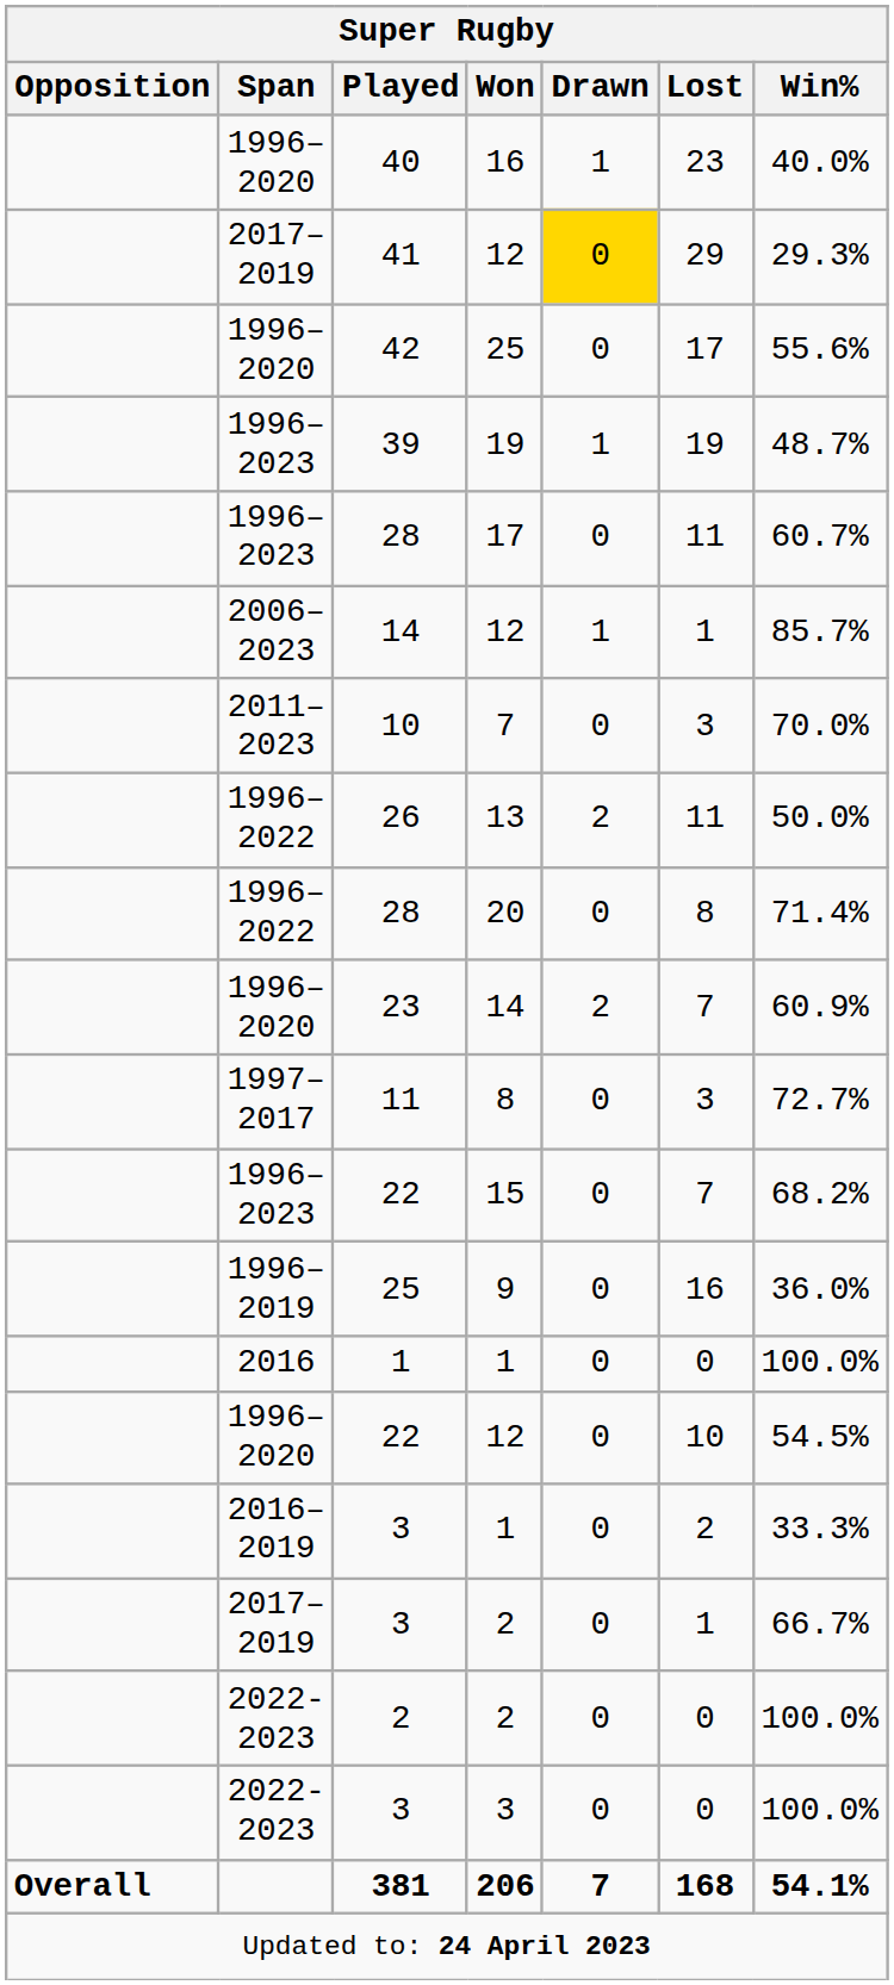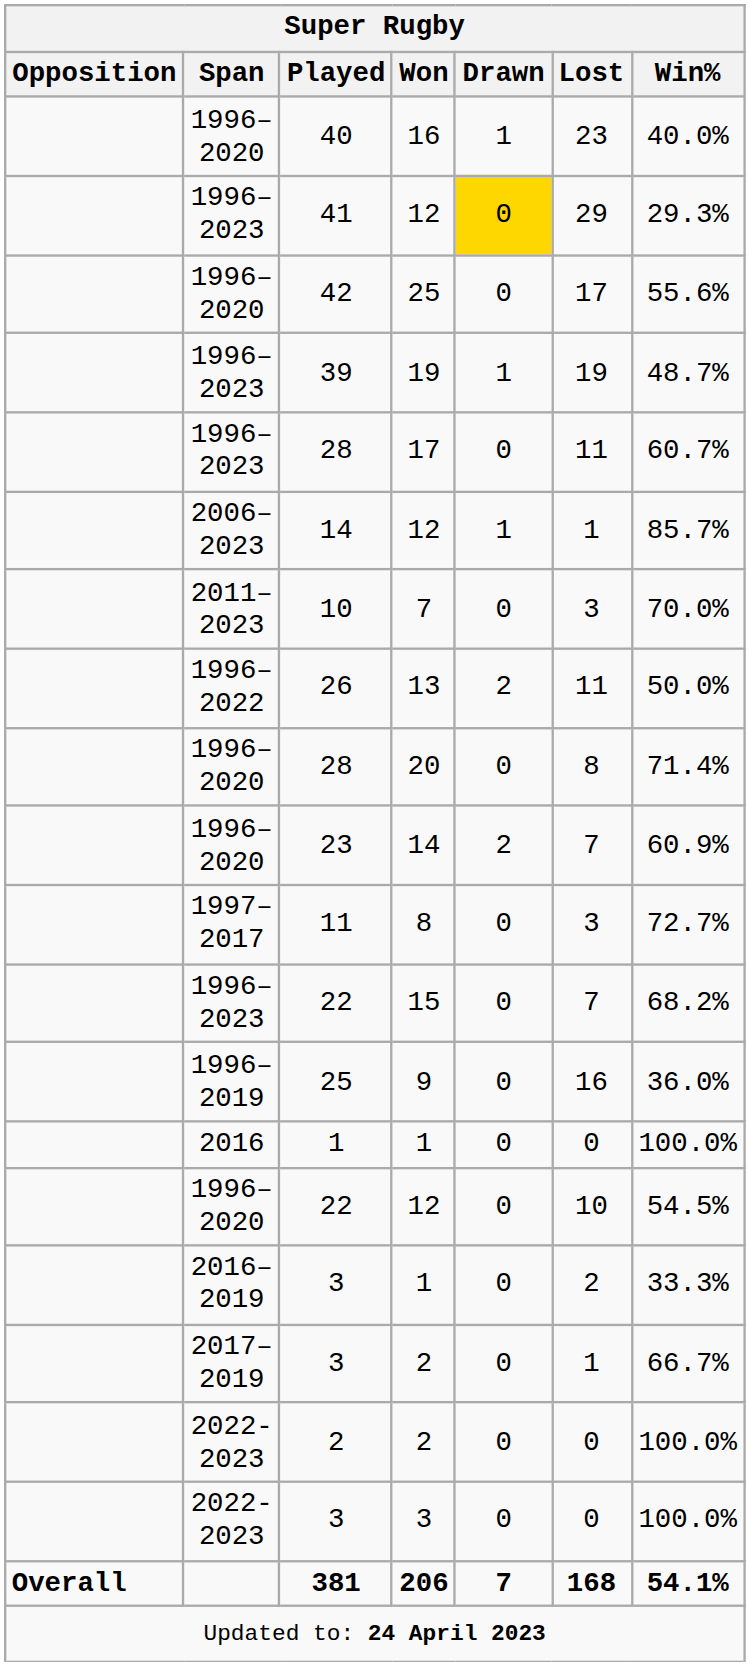41 | Super Rugby / Span: 2017–2019 -> 1996–2023
28 / 20 | Super Rugby / Span: 1996–2022 -> 1996–2020
